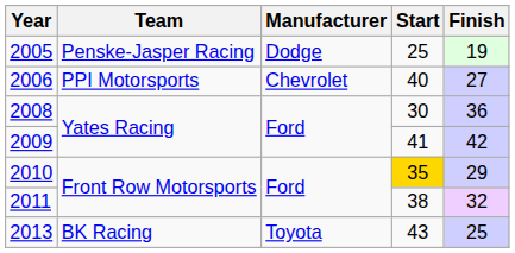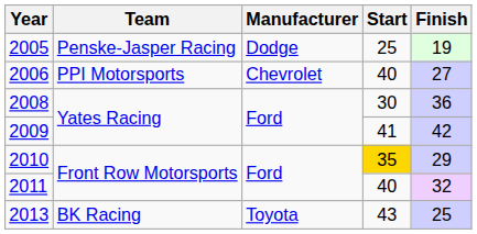2011 | Start: 38 -> 40
